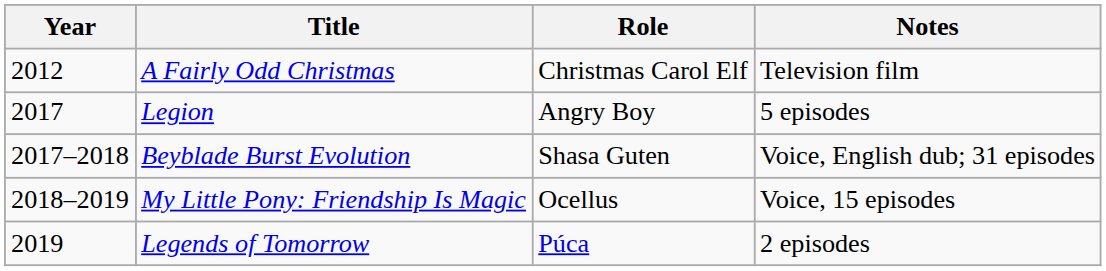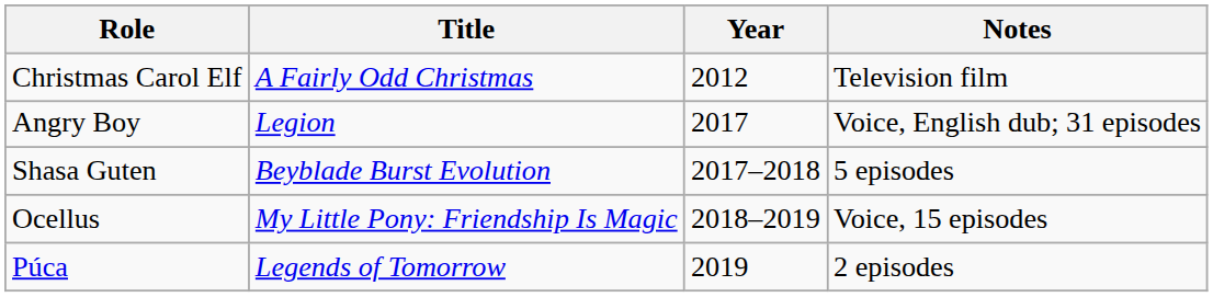columns swapped: Year <-> Role
Legion | Notes: 5 episodes -> Voice, English dub; 31 episodes
Beyblade Burst Evolution | Notes: Voice, English dub; 31 episodes -> 5 episodes
